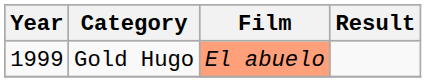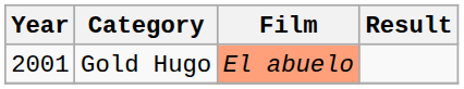Gold Hugo | Year: 1999 -> 2001
